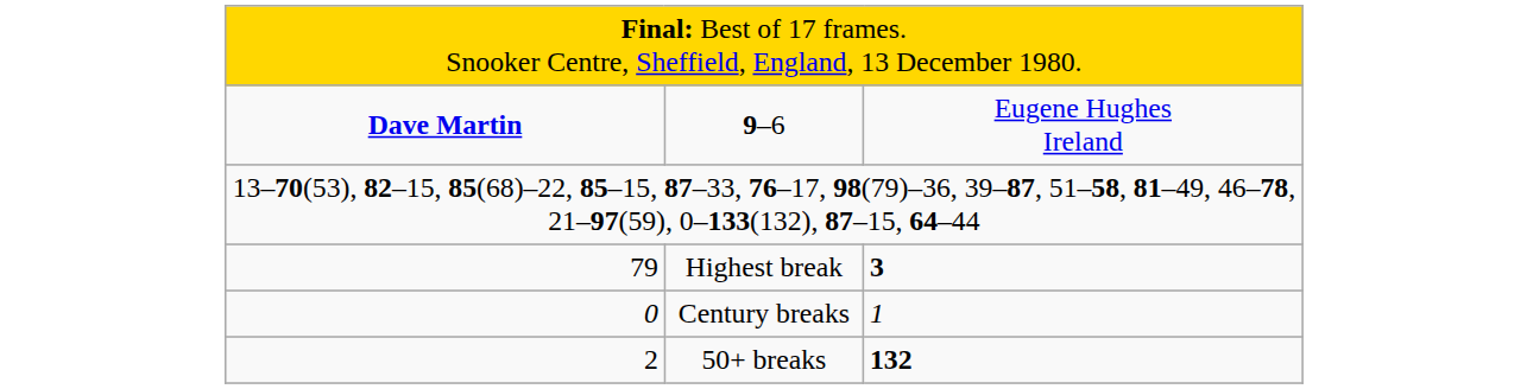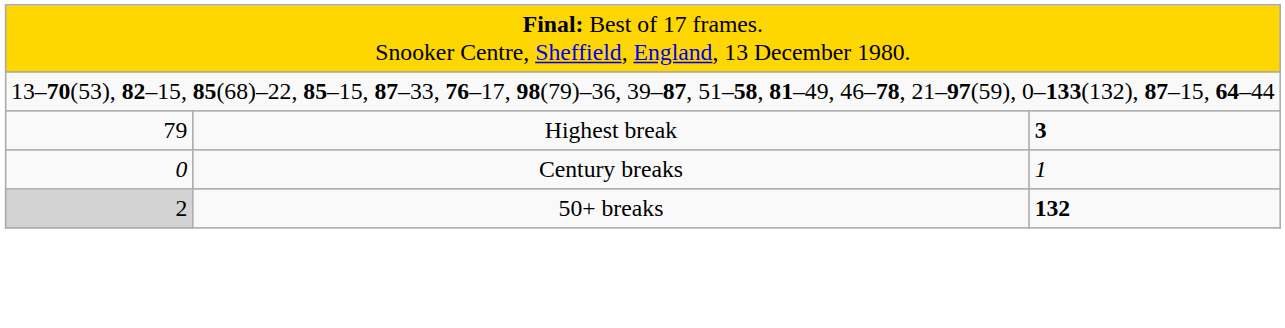- row: Dave Martin | 9–6 | Eugene Hughes Ireland
50+ breaks | column 1: no background -> lightgrey background
